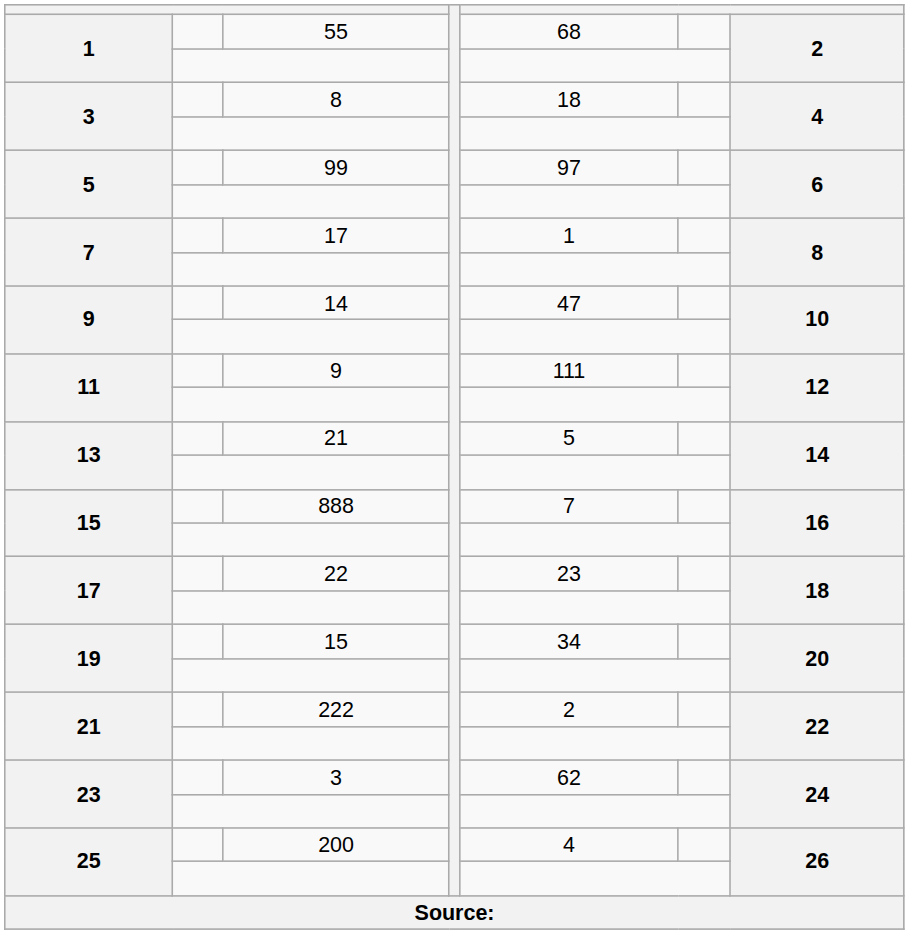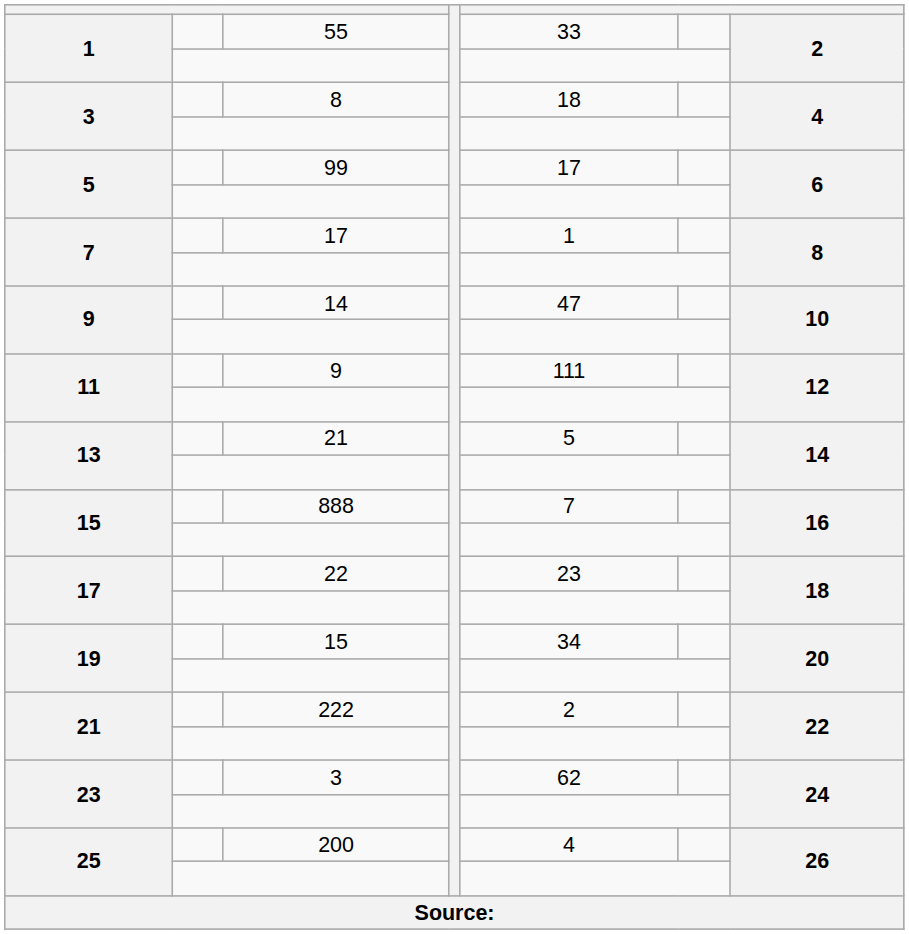55 | column 5: 68 -> 33
99 | column 5: 97 -> 17
